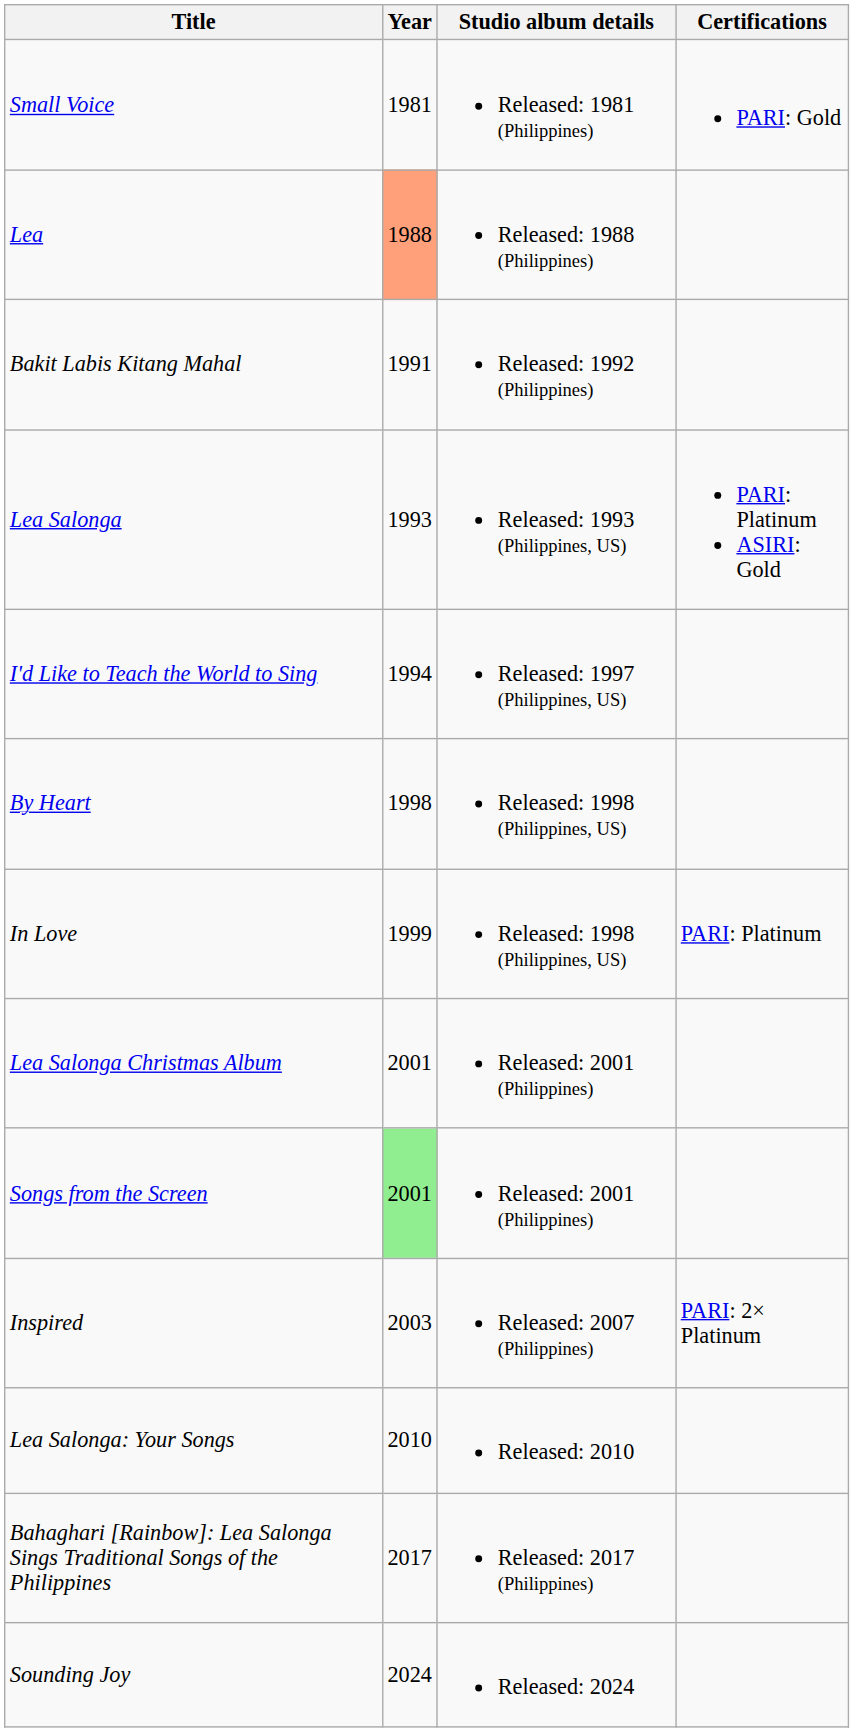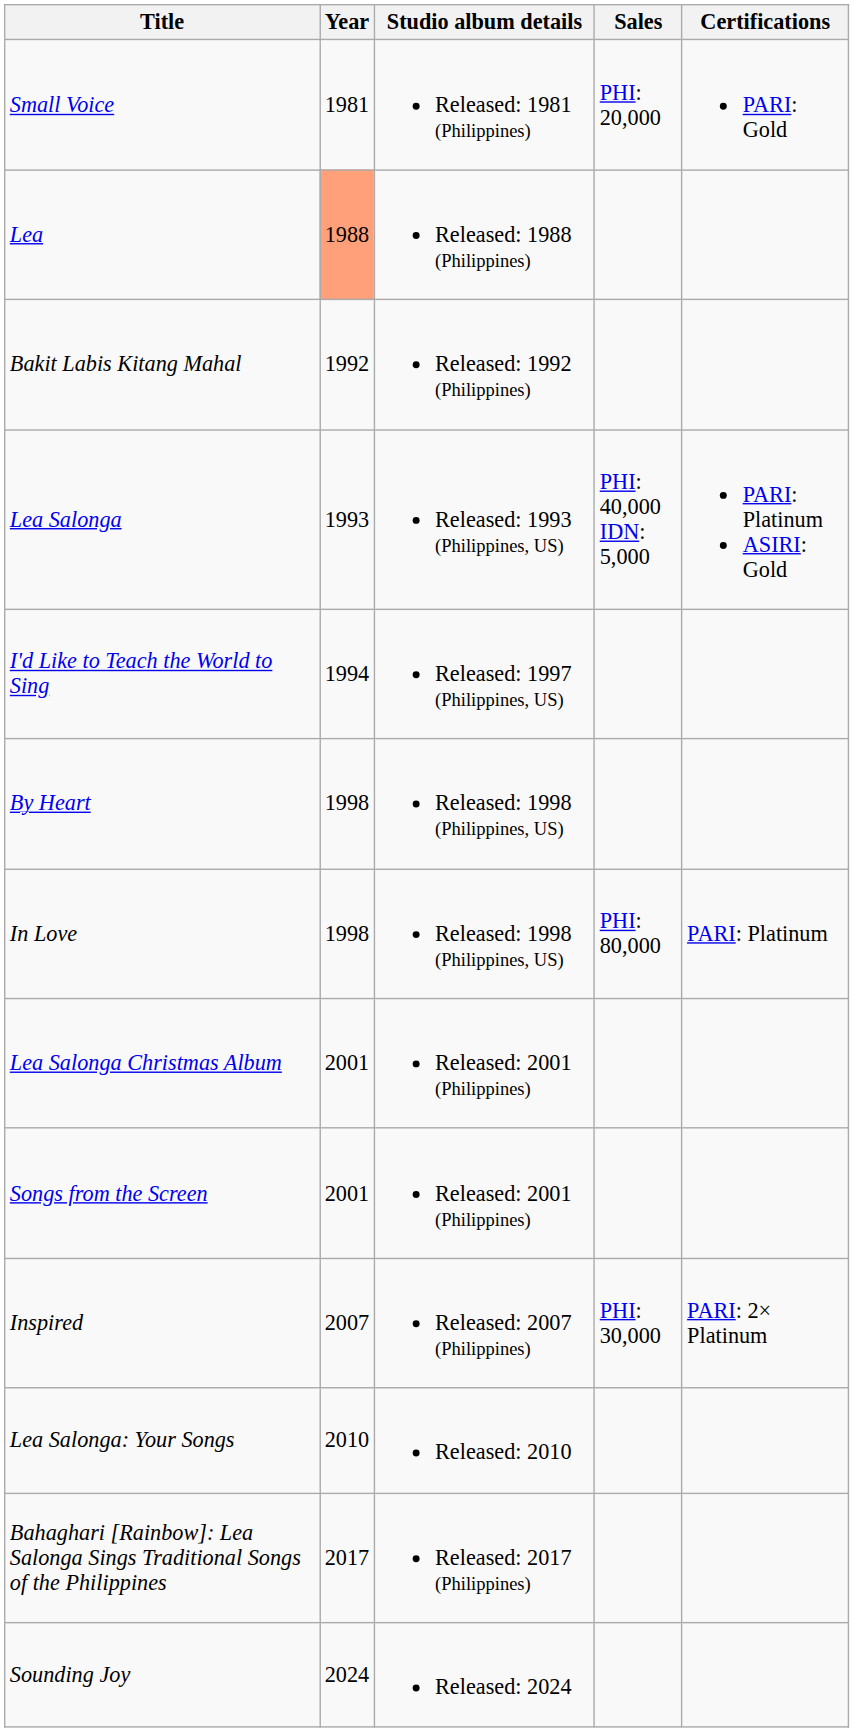+ column: Sales | PHI: 20,000 | PHI: 40,000 IDN: 5,000 | PHI: 80,000 | PHI: 30,000
Bakit Labis Kitang Mahal | Year: 1991 -> 1992
In Love | Year: 1999 -> 1998
Songs from the Screen | Year: lightgreen background -> no background
Inspired | Year: 2003 -> 2007
